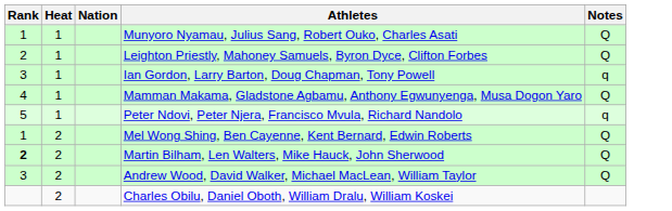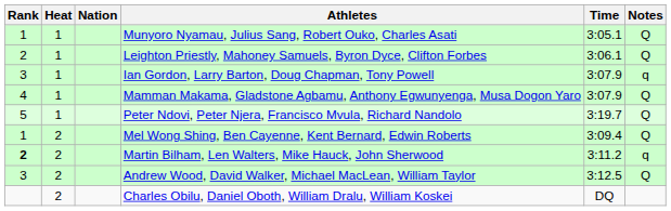+ column: Time | 3:05.1 | 3:06.1 | 3:07.9 | 3:07.9 | 3:19.7 | 3:09.4 | 3:11.2 | 3:12.5 | DQ
Peter Ndovi, Peter Njera, Francisco Mvula, Richard Nandolo | Notes: q -> Q
Martin Bilham, Len Walters, Mike Hauck, John Sherwood | Notes: Q -> q
